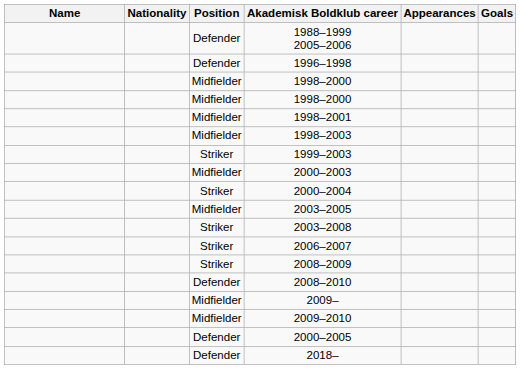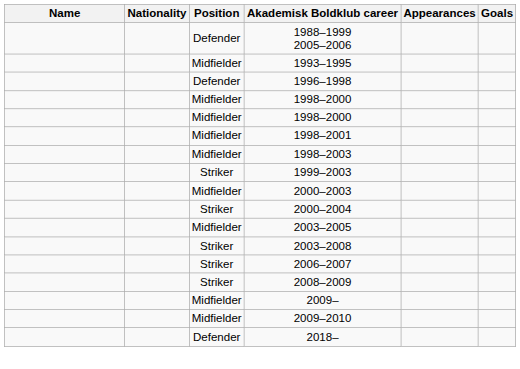+ row: Midfielder | 1993–1995
- row: Defender | 2008–2010
- row: Defender | 2000–2005
